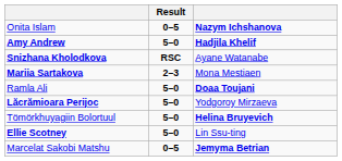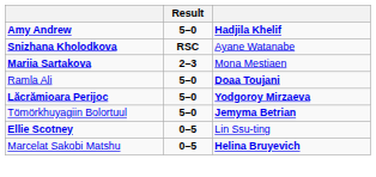- row: Onita Islam | 0–5 | Nazym Ichshanova
Lăcrămioara Perijoc | column 3: normal -> bold
Tömörkhuyagiin Bolortuul | column 3: Helina Bruyevich -> Jemyma Betrian
Ellie Scotney | Result: 5–0 -> 0–5
Marcelat Sakobi Matshu | column 3: Jemyma Betrian -> Helina Bruyevich
